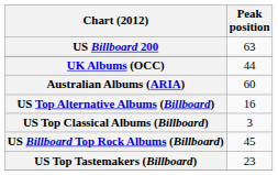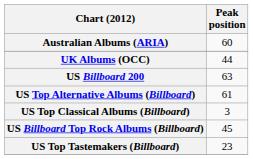rows swapped: Australian Albums (ARIA) <-> US Billboard 200
US Top Alternative Albums (Billboard) | Peak position: 16 -> 61
